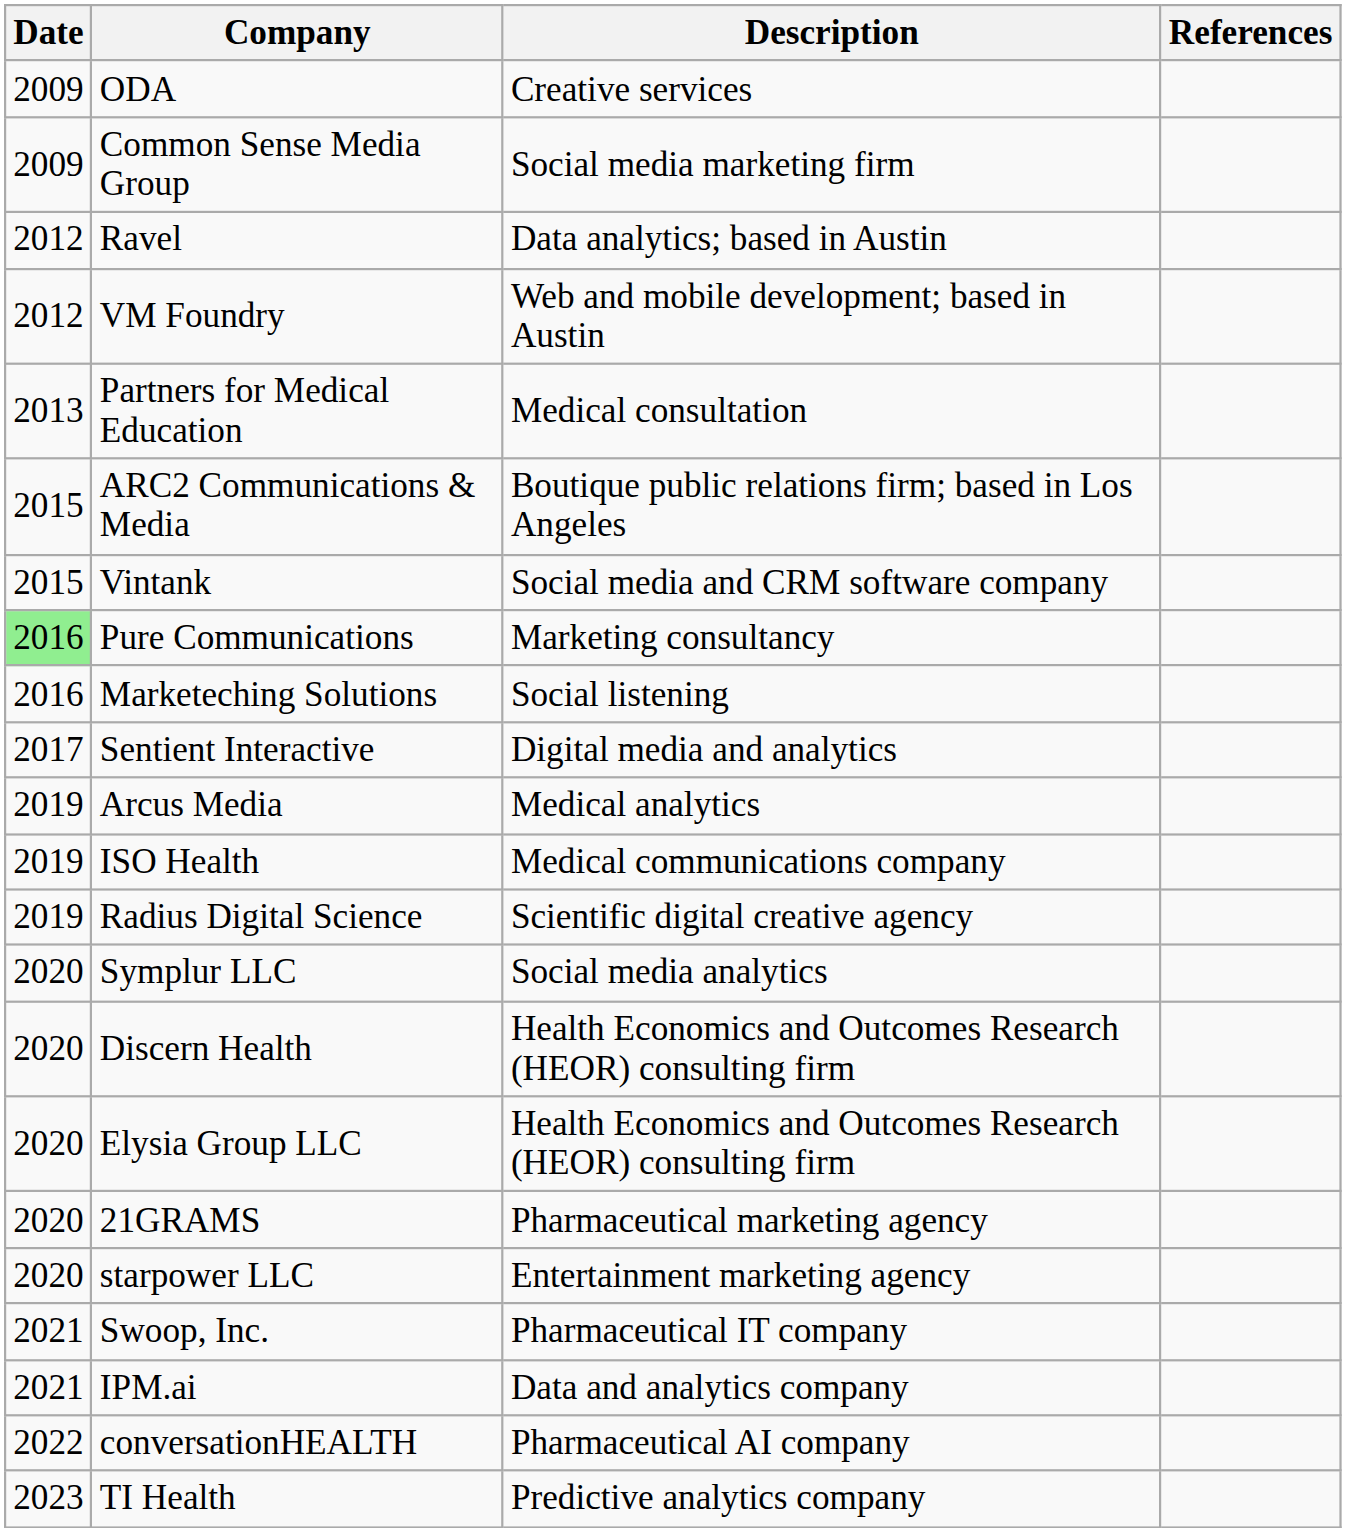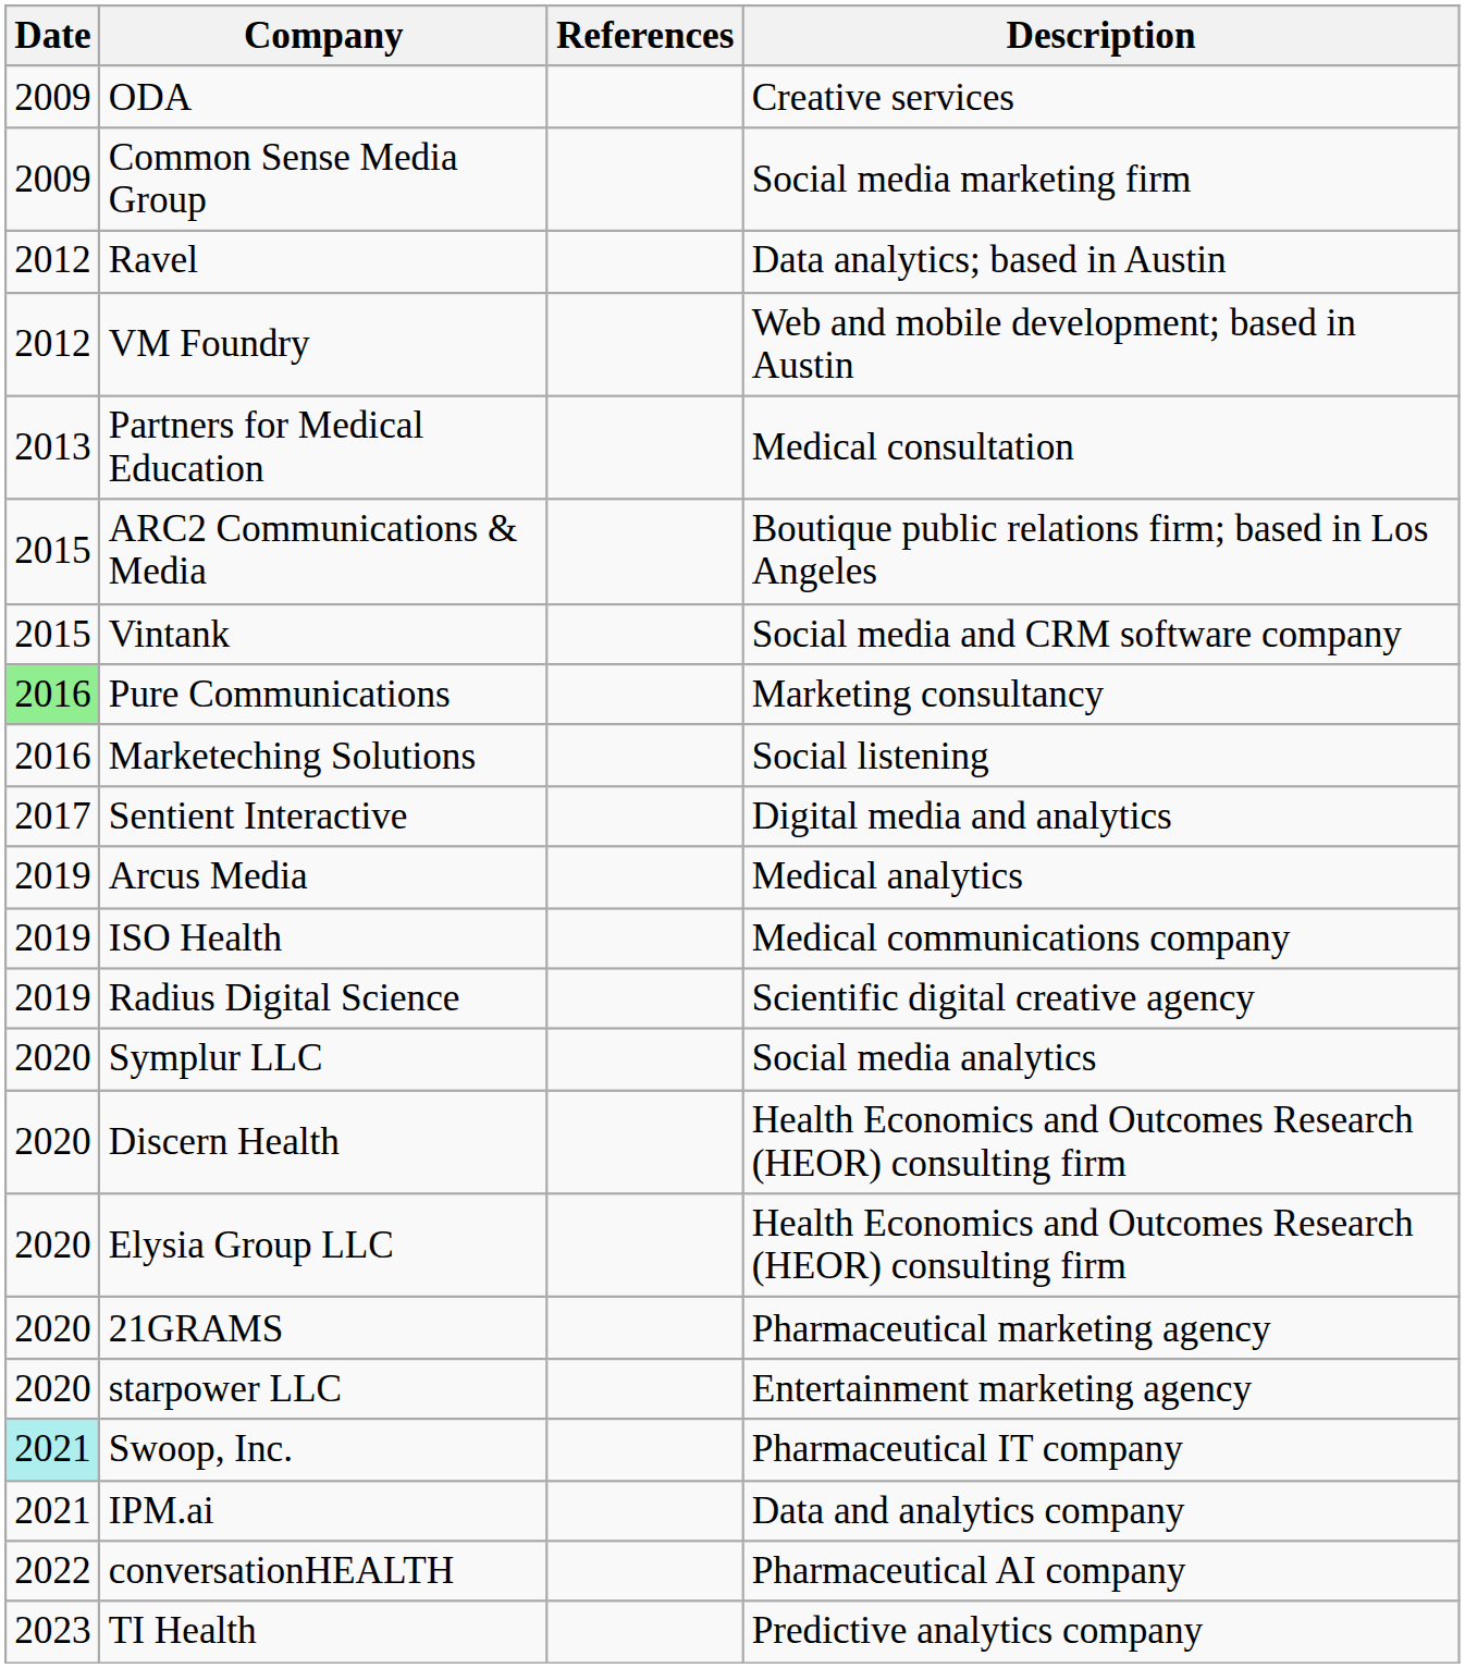columns swapped: Description <-> References
Swoop, Inc. | Date: no background -> paleturquoise background
